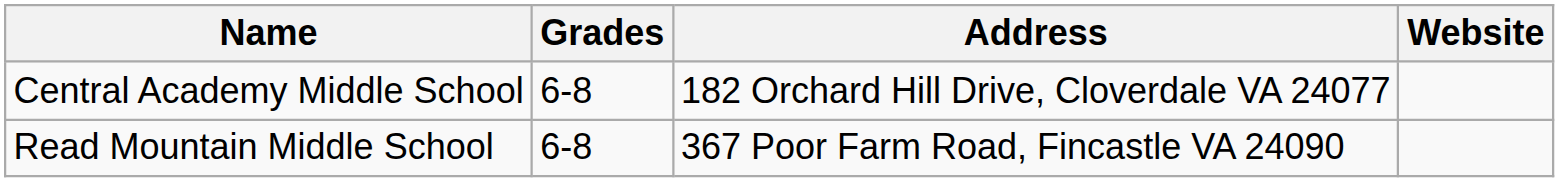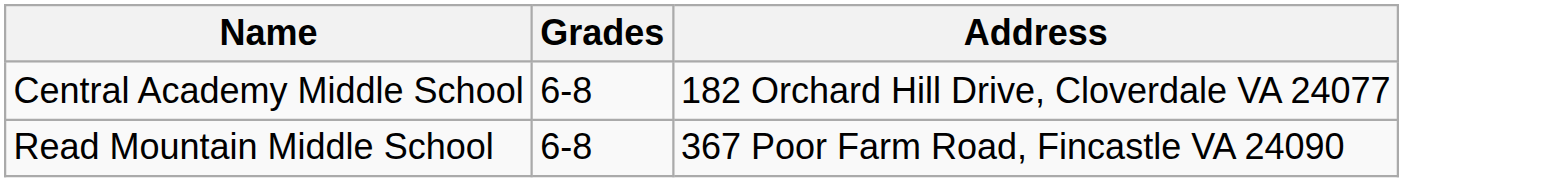- column: Website
